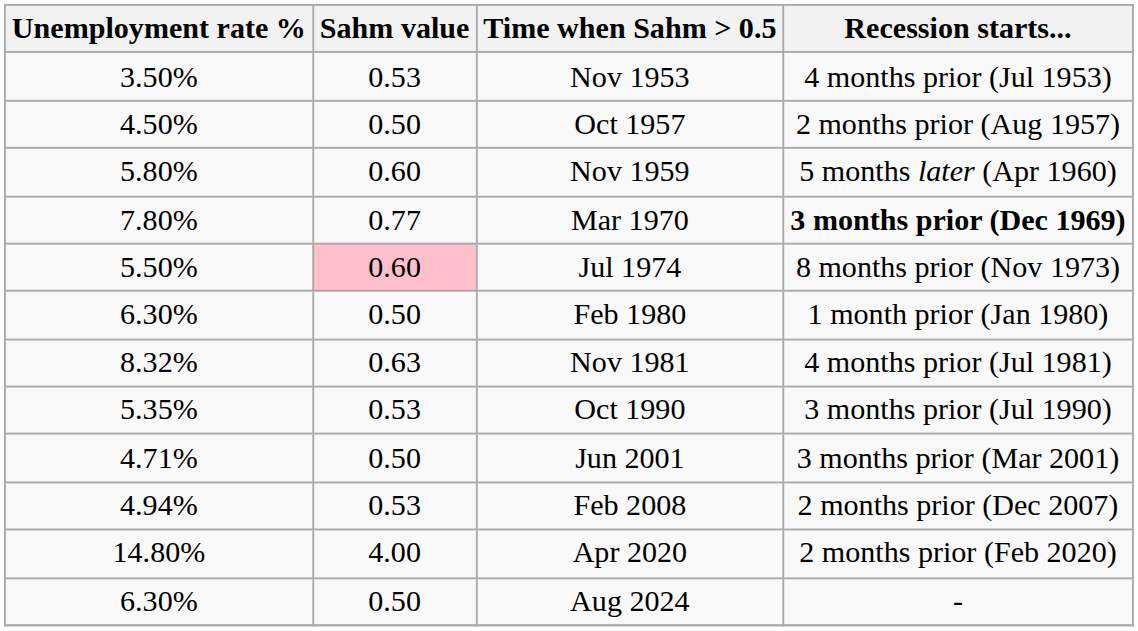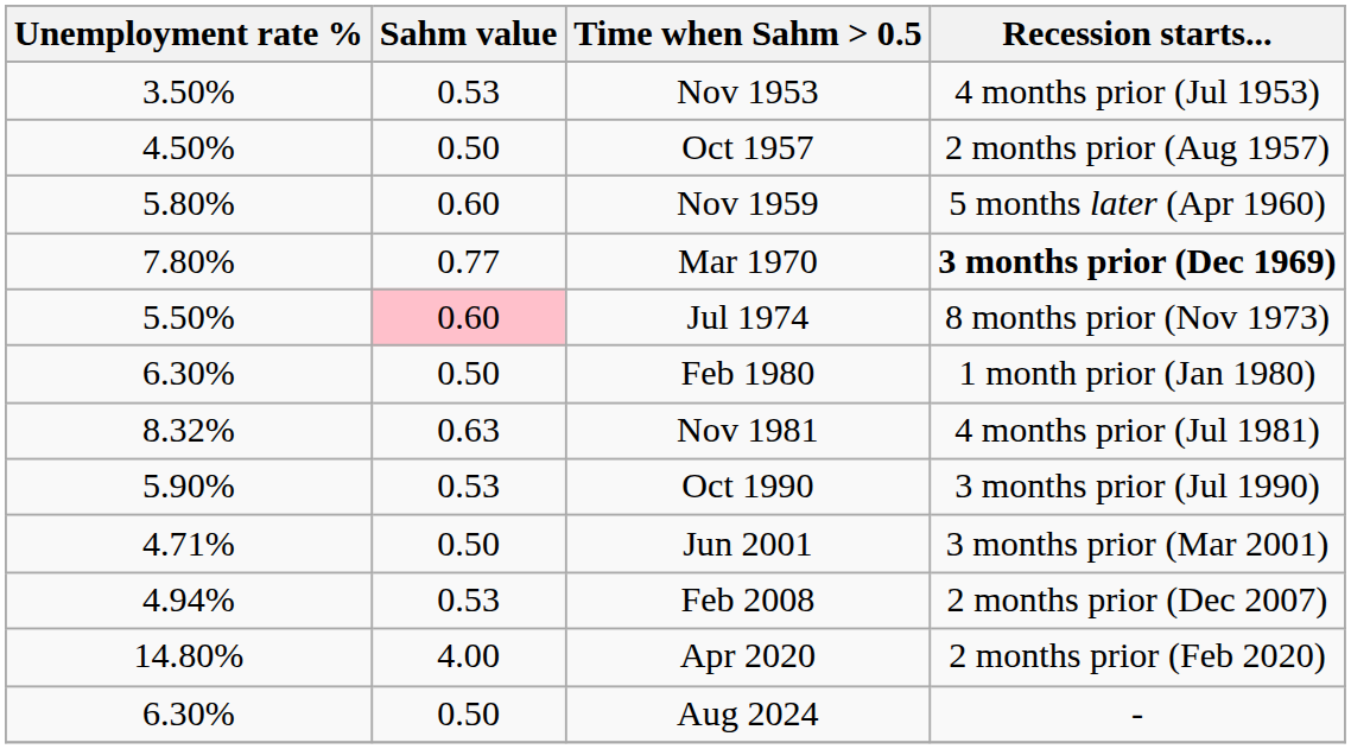Oct 1990 | Unemployment rate %: 5.35% -> 5.90%
